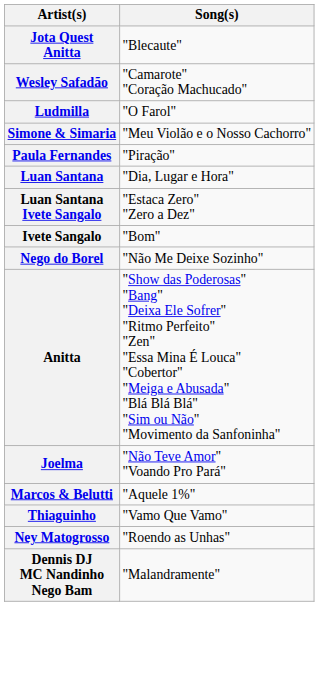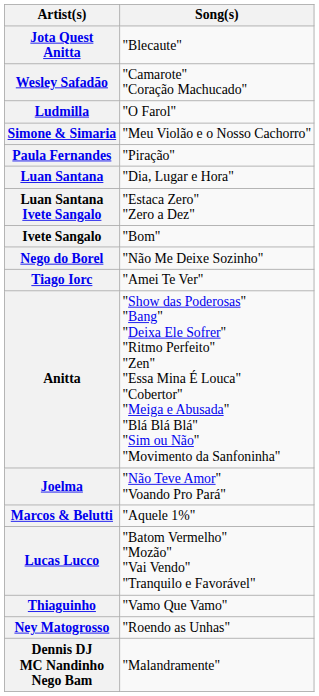+ row: Tiago Iorc | "Amei Te Ver"
+ row: Lucas Lucco | "Batom Vermelho" "Mozão" "Vai Vendo" "Tranquilo e Favorável"
